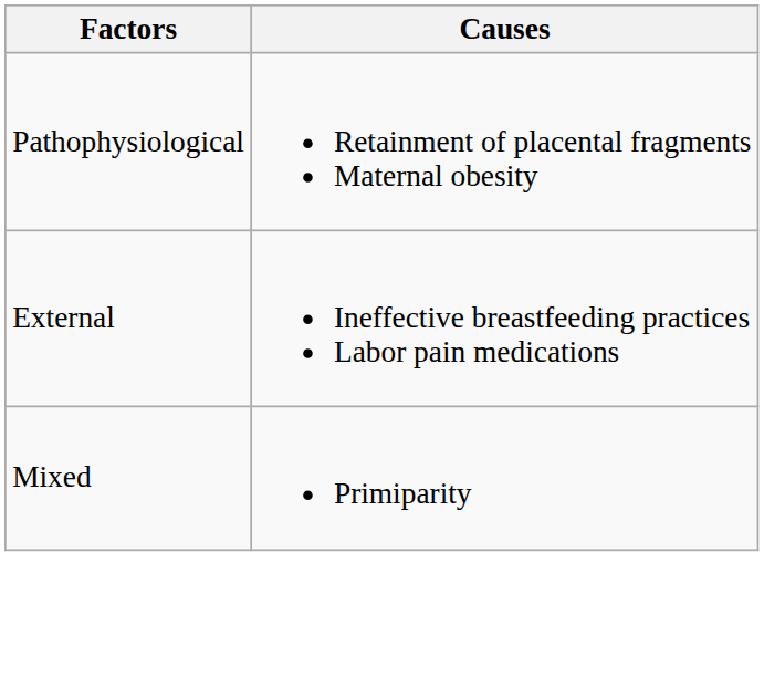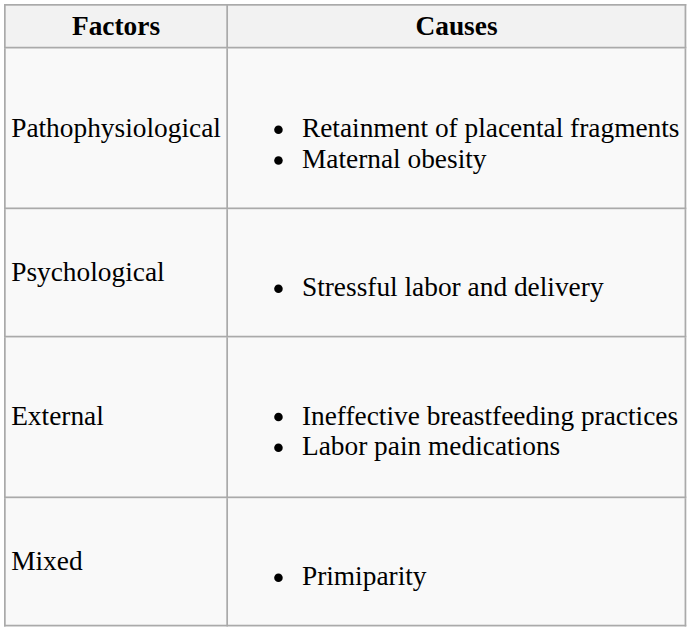+ row: Psychological | Stressful labor and delivery
